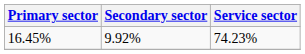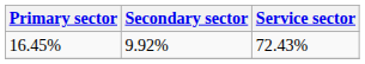16.45% | Service sector: 74.23% -> 72.43%
